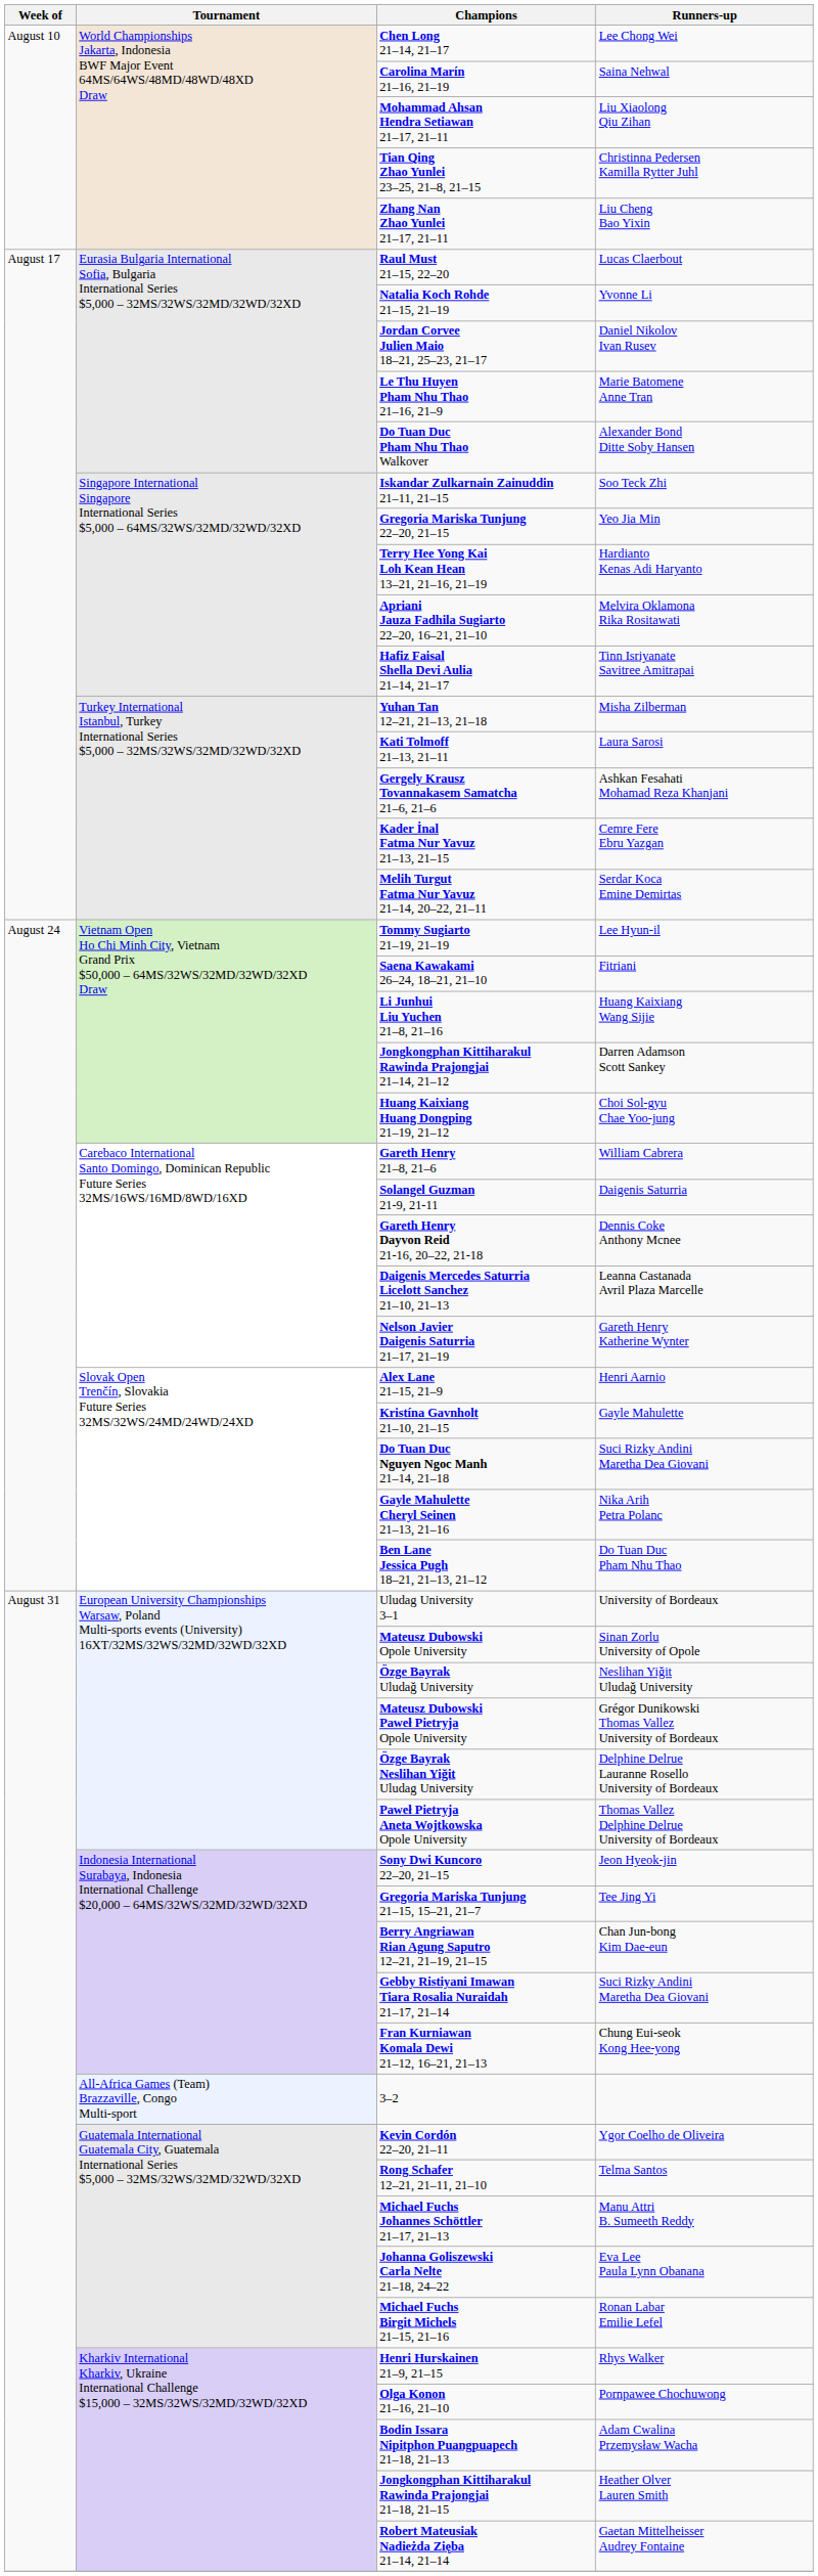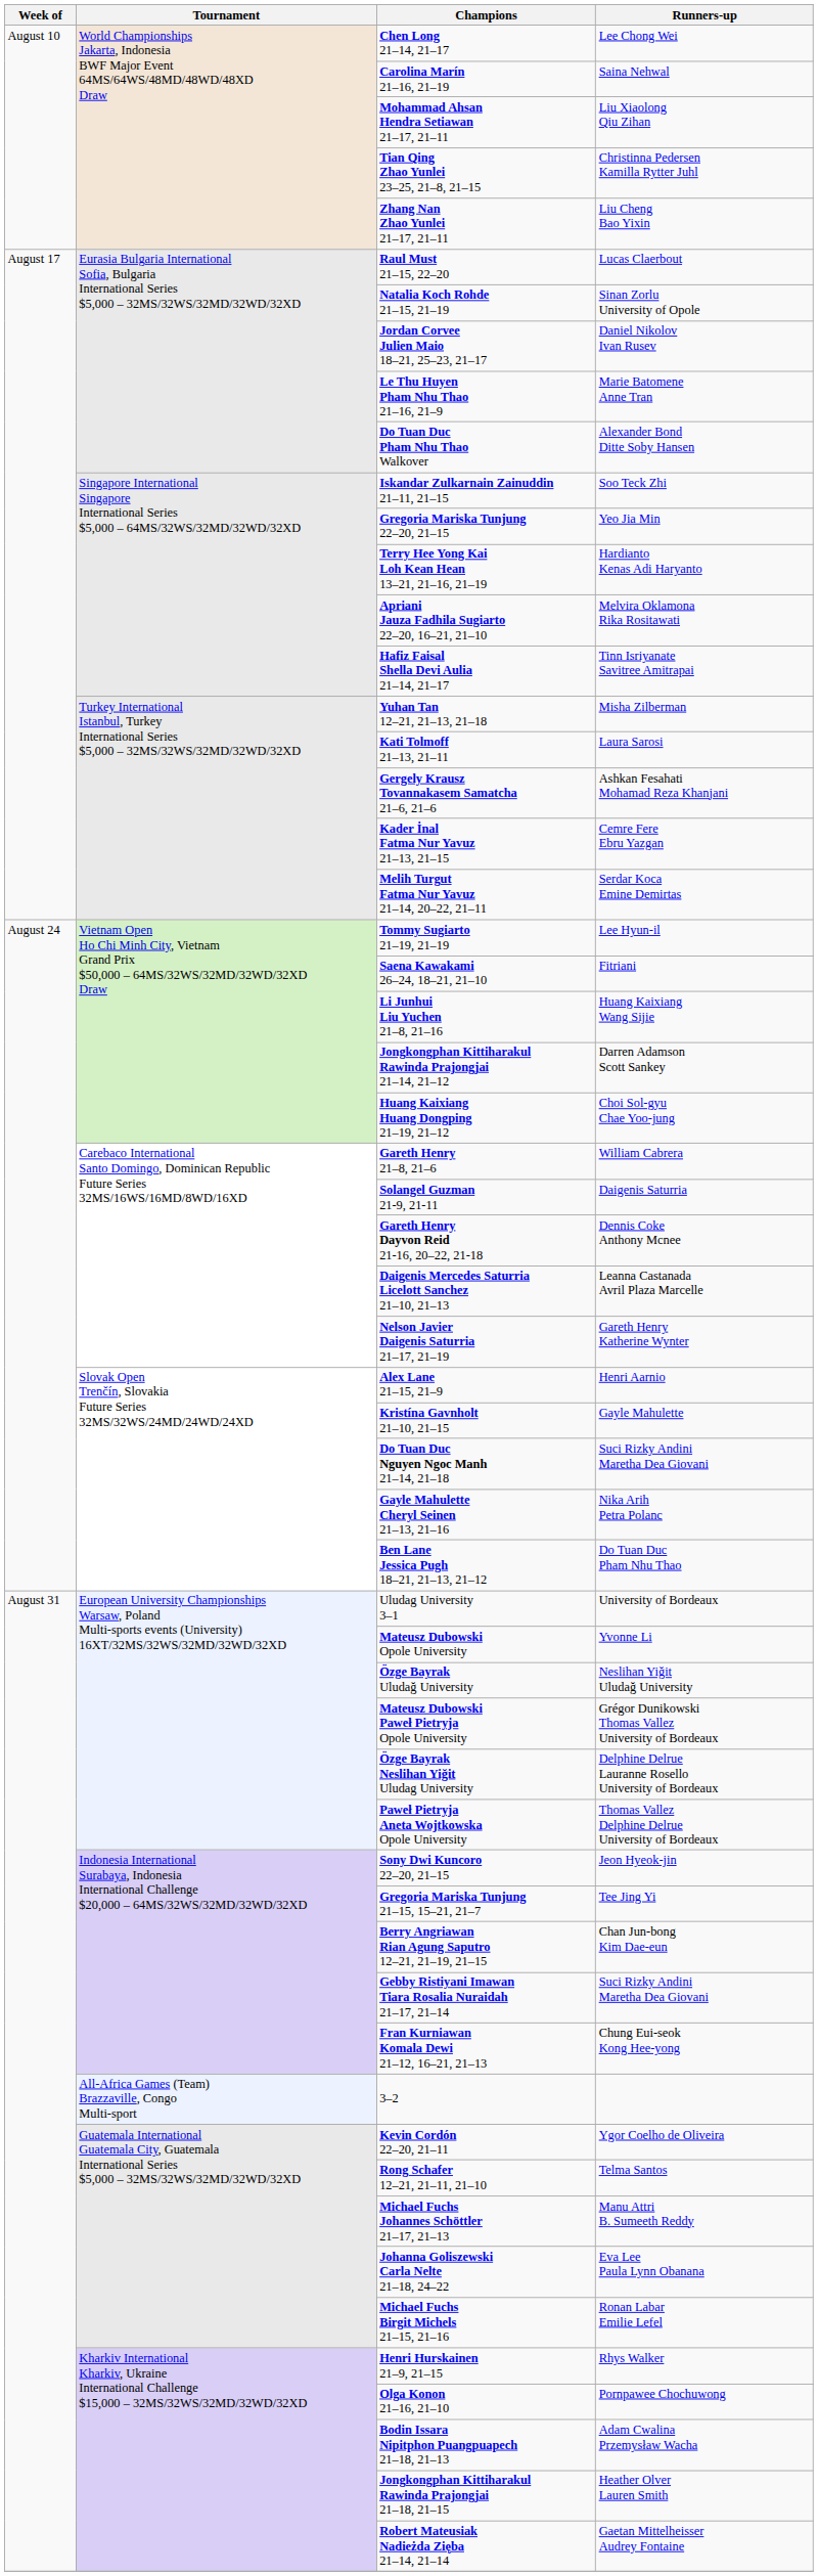Natalia Koch Rohde 21–15, 21–19 | Runners-up: Yvonne Li -> Sinan Zorlu University of Opole
Mateusz Dubowski Opole University | Runners-up: Sinan Zorlu University of Opole -> Yvonne Li
